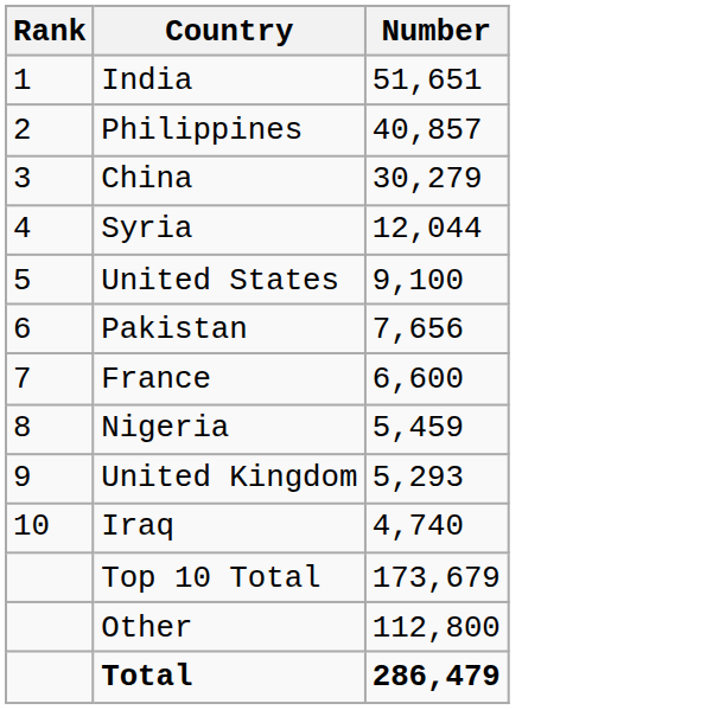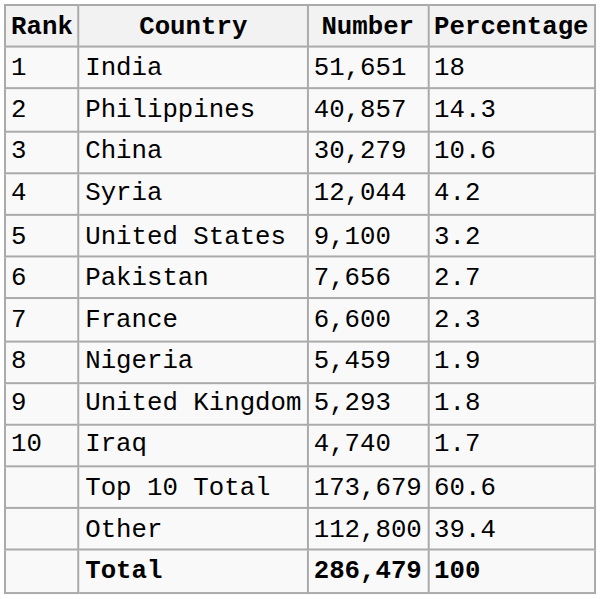+ column: Percentage | 18 | 14.3 | 10.6 | 4.2 | 3.2 | 2.7 | 2.3 | 1.9 | 1.8 | 1.7 | 60.6 | 39.4 | 100
